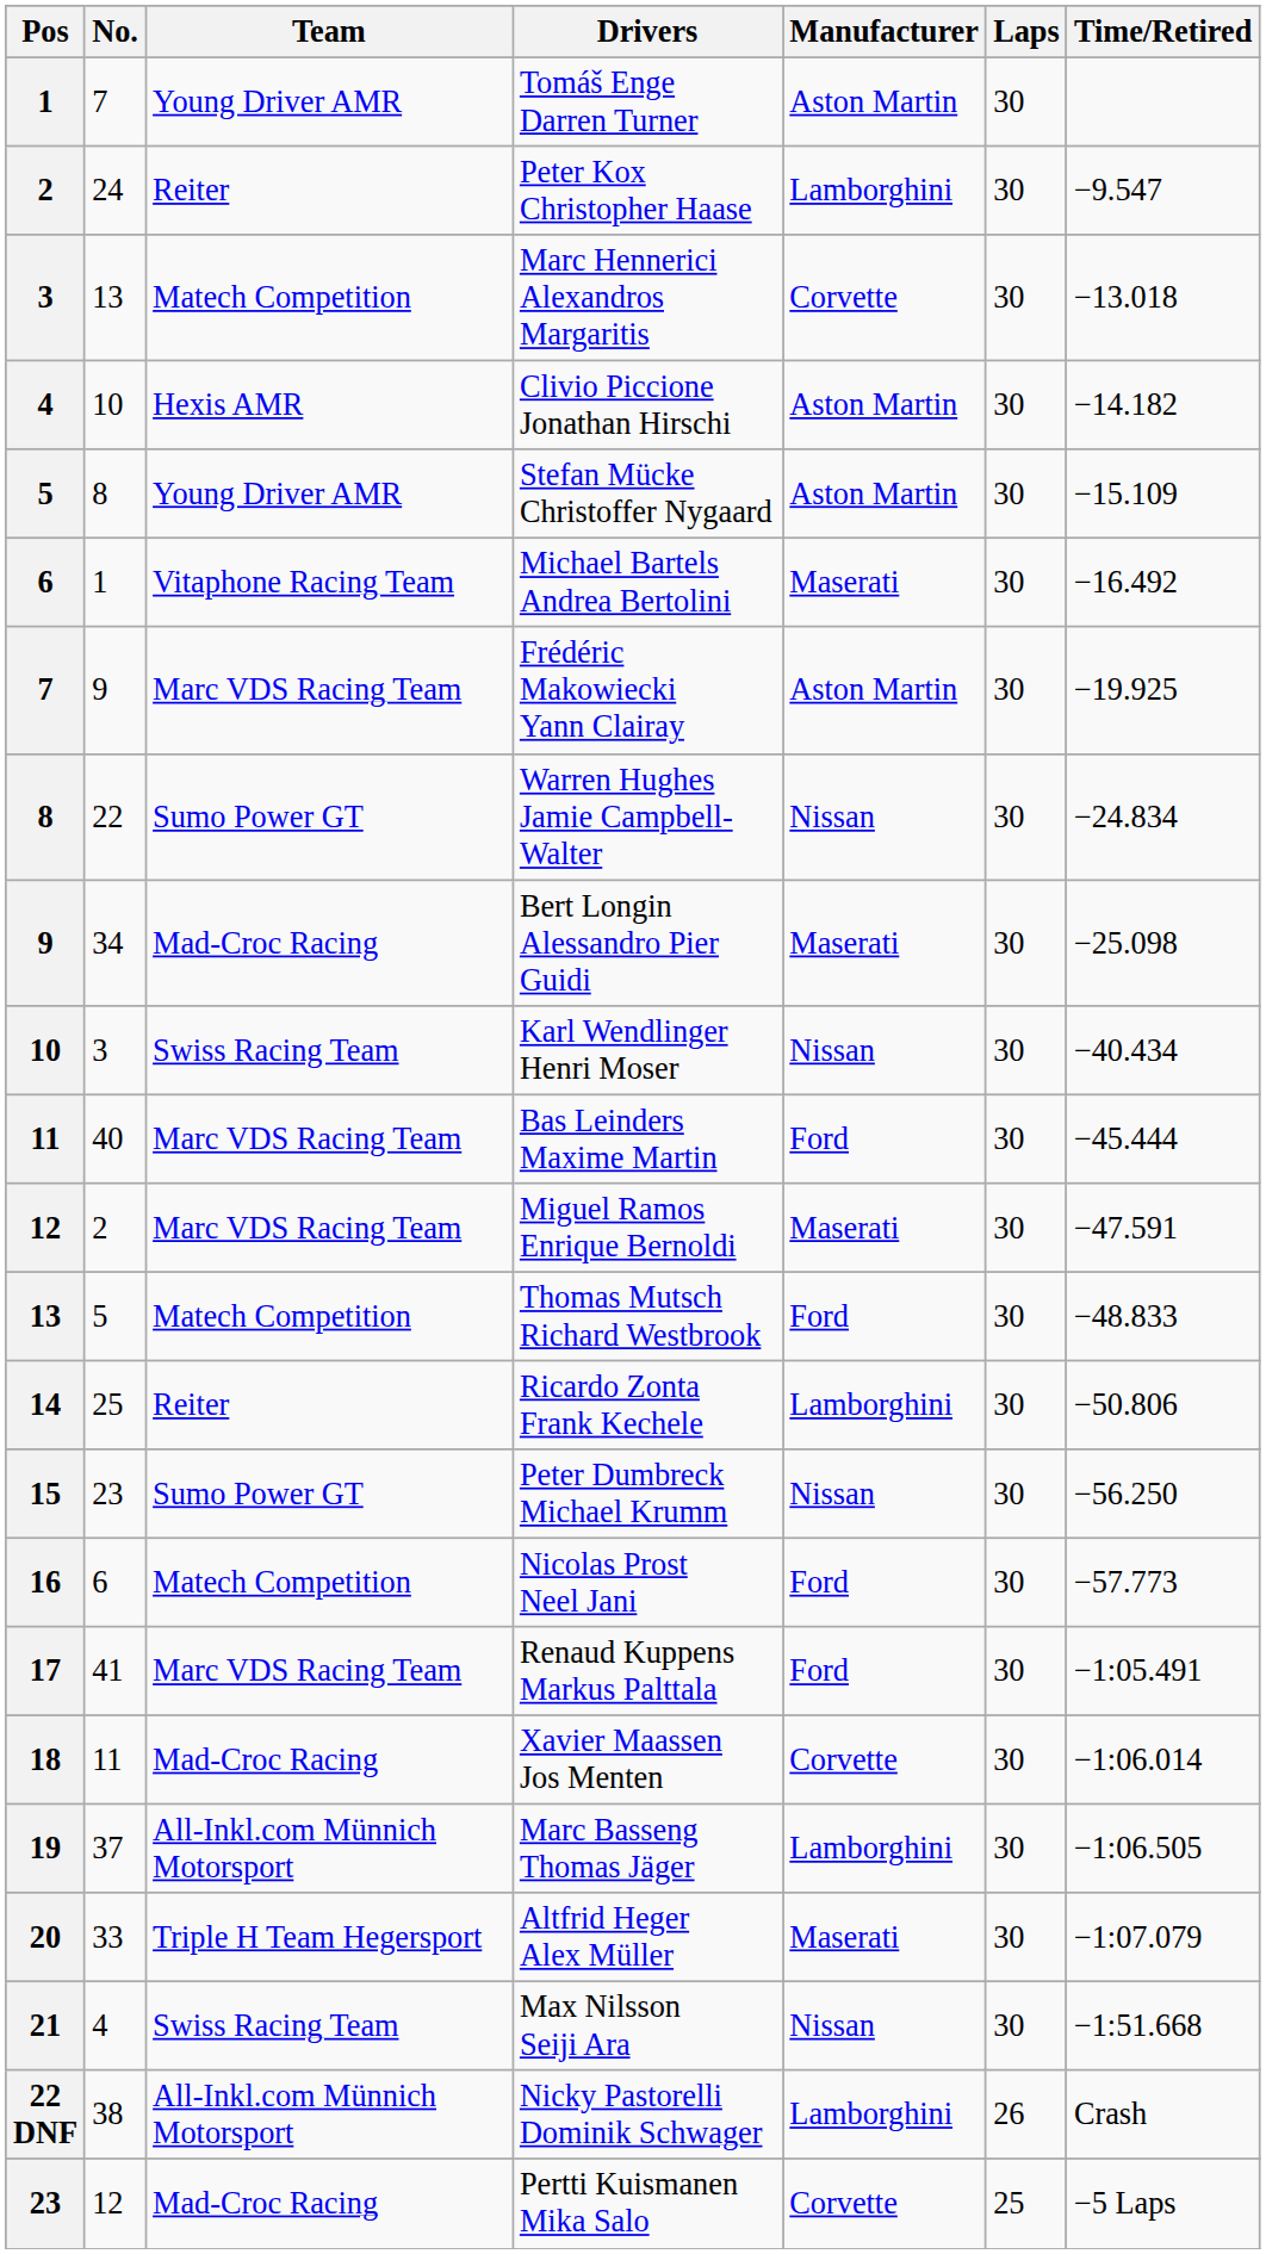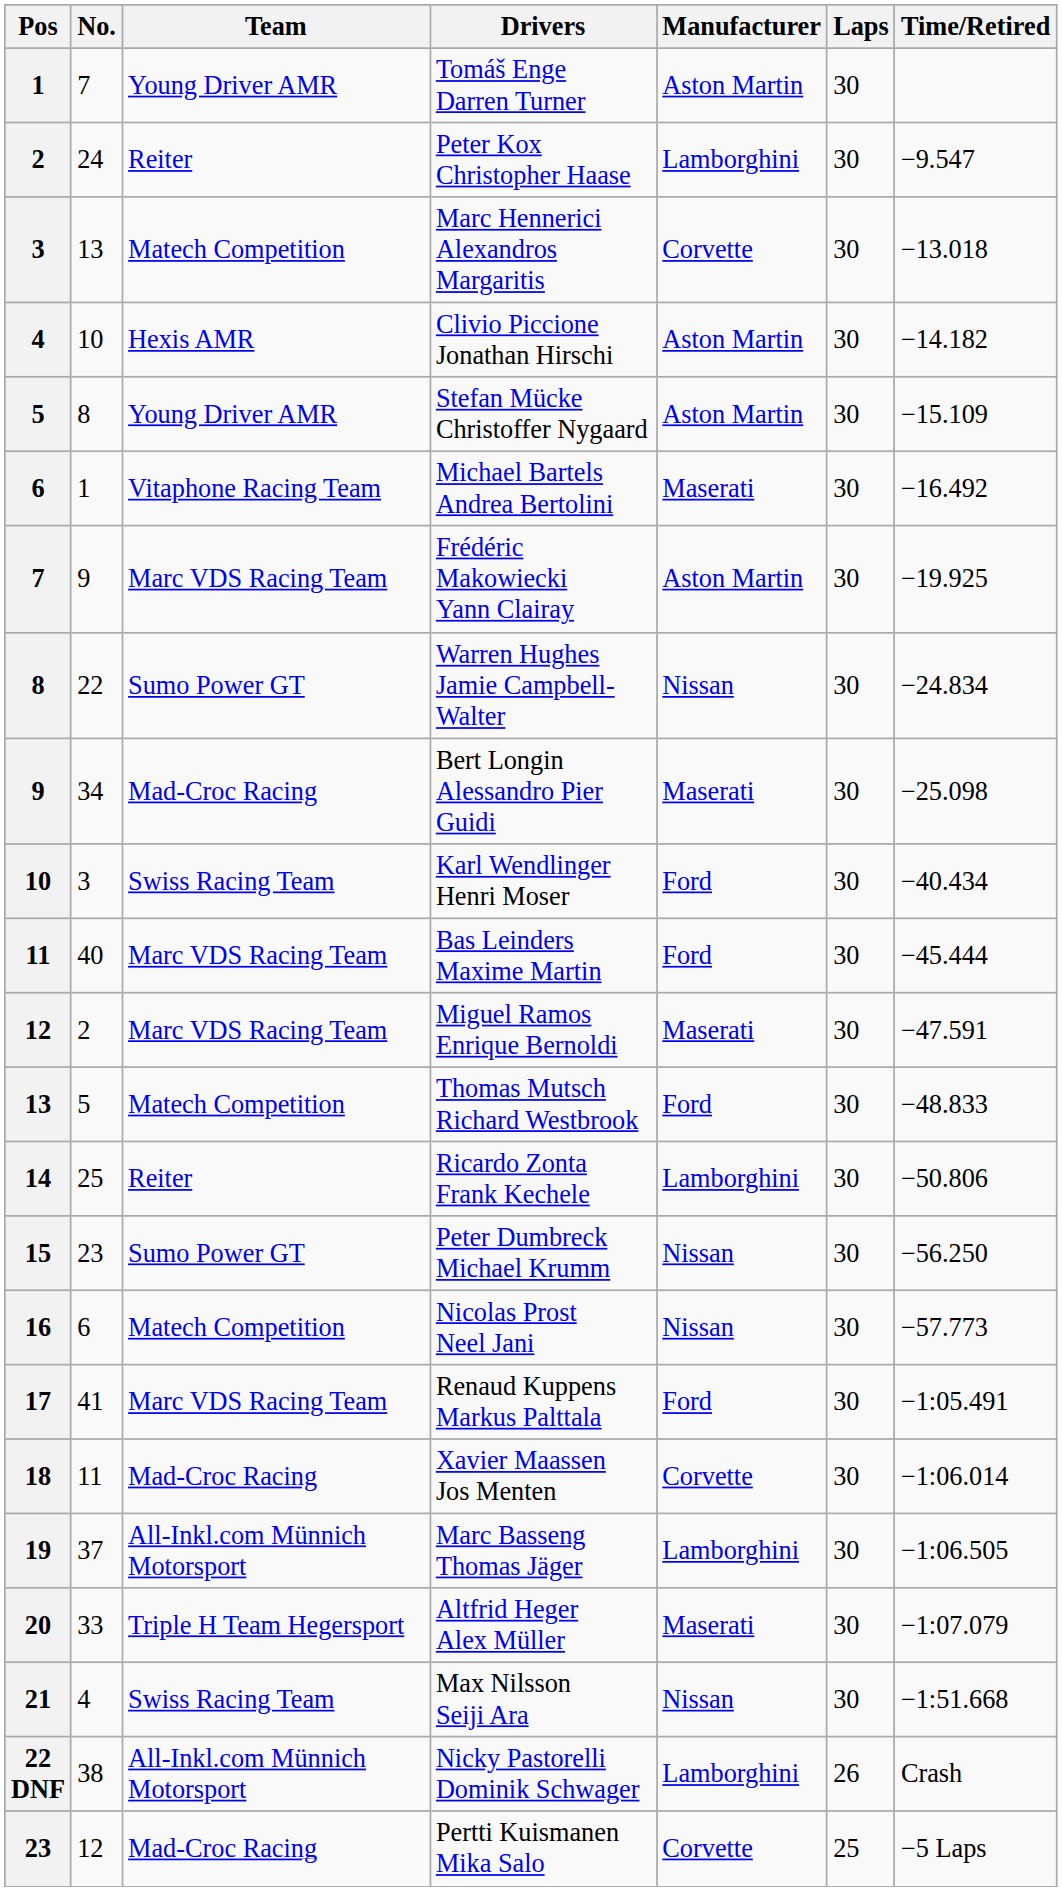Karl Wendlinger Henri Moser | Manufacturer: Nissan -> Ford
Nicolas Prost Neel Jani | Manufacturer: Ford -> Nissan
